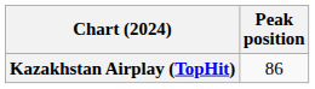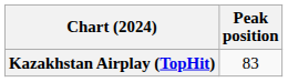Kazakhstan Airplay (TopHit) | Peak position: 86 -> 83
